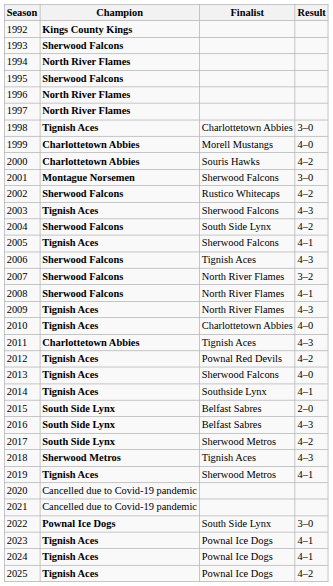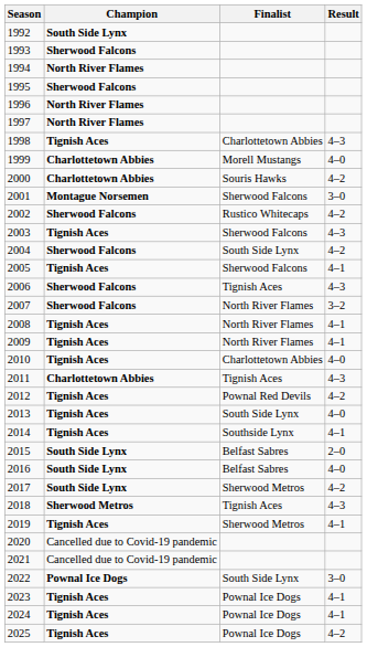1992 | Champion: Kings County Kings -> South Side Lynx
1998 | Result: 3–0 -> 4–3
2008 | Champion: Sherwood Falcons -> Tignish Aces
2009 | Result: 4–3 -> 4–1
2013 | Finalist: Sherwood Falcons -> South Side Lynx
2016 | Result: 4–3 -> 4–0
